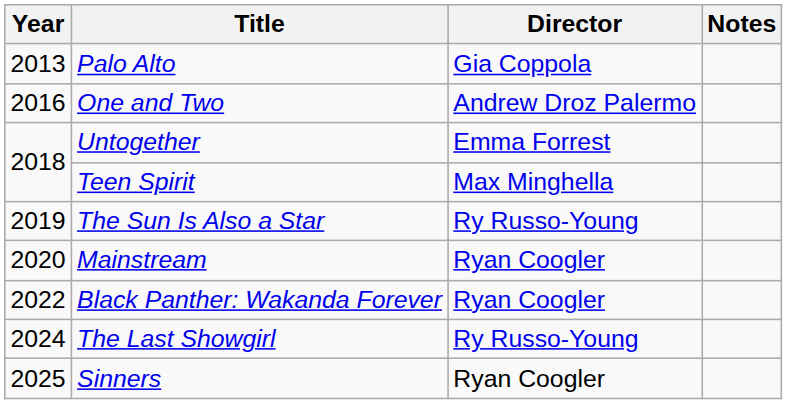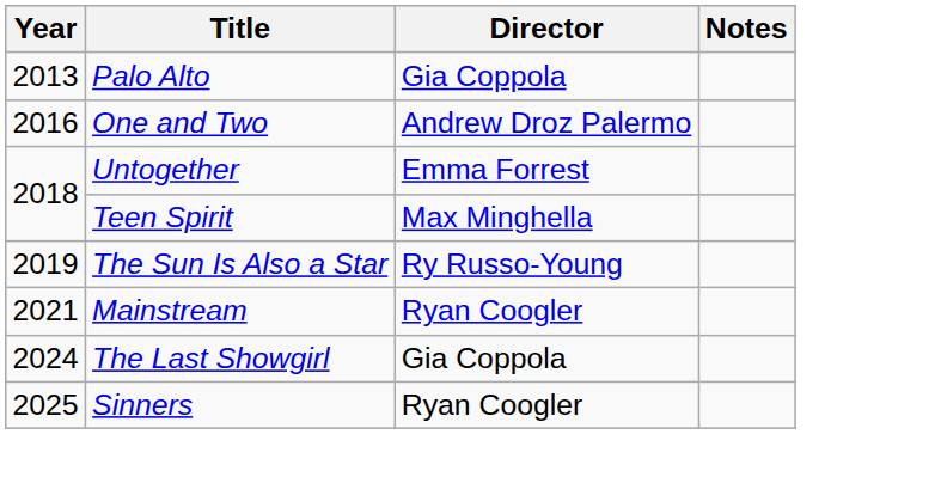Mainstream | Year: 2020 -> 2021
- row: 2022 | Black Panther: Wakanda Forever | Ryan Coogler
The Last Showgirl | Director: Ry Russo-Young -> Gia Coppola
